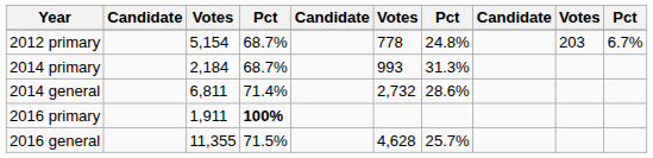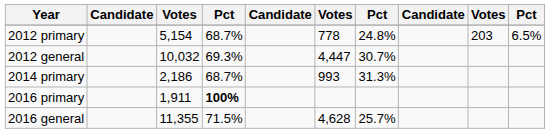2012 primary | column 10: 6.7% -> 6.5%
+ row: 2012 general | 10,032 | 69.3% | 4,447 | 30.7%
2014 primary | column 3: 2,184 -> 2,186
- row: 2014 general | 6,811 | 71.4% | 2,732 | 28.6%
